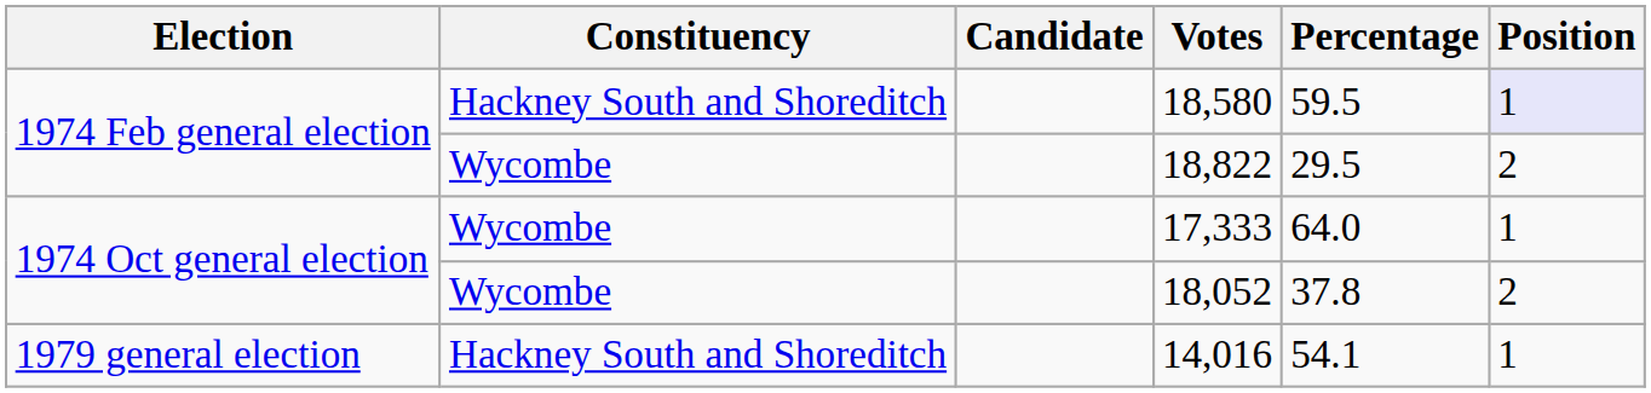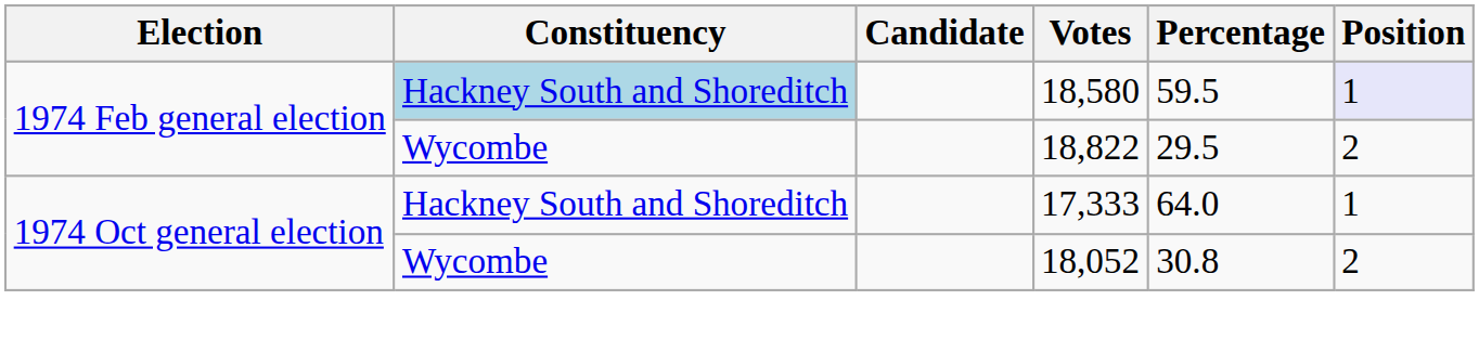18,580 | Constituency: no background -> lightblue background
17,333 | Constituency: Wycombe -> Hackney South and Shoreditch
18,052 | Percentage: 37.8 -> 30.8
- row: 1979 general election | Hackney South and Shoreditch | 14,016 | 54.1 | 1
